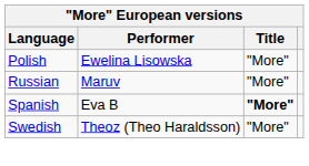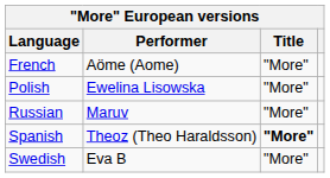+ row: French | Aöme (Aome) | "More"
Spanish | Performer: Eva B -> Theoz (Theo Haraldsson)
Swedish | Performer: Theoz (Theo Haraldsson) -> Eva B
